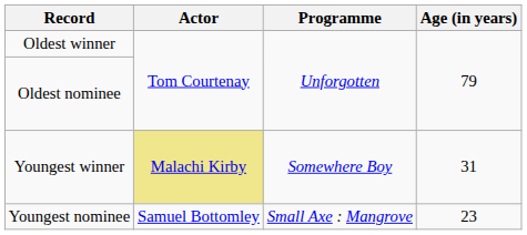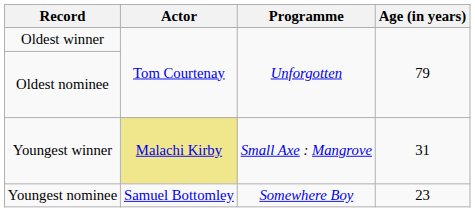Youngest winner | Programme: Somewhere Boy -> Small Axe : Mangrove
Youngest nominee | Programme: Small Axe : Mangrove -> Somewhere Boy
